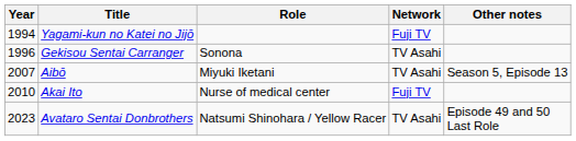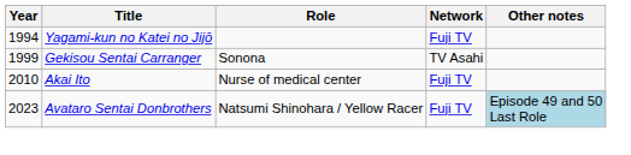Gekisou Sentai Carranger | Year: 1996 -> 1999
- row: 2007 | Aibō | Miyuki Iketani | TV Asahi | Season 5, Episode 13
Avataro Sentai Donbrothers | Network: TV Asahi -> Fuji TV
Avataro Sentai Donbrothers | Other notes: no background -> lightblue background
